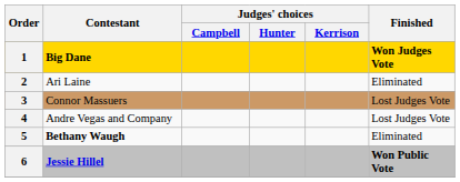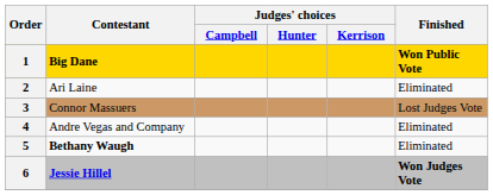1 | Finished: Won Judges Vote -> Won Public Vote
4 | Finished: Lost Judges Vote -> Eliminated
6 | Finished: Won Public Vote -> Won Judges Vote
